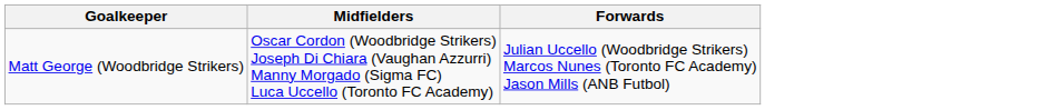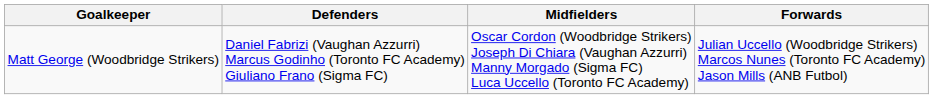+ column: Defenders | Daniel Fabrizi (Vaughan Azzurri) Marcus Godinho (Toronto FC Academy) Giuliano Frano (Sigma FC)
